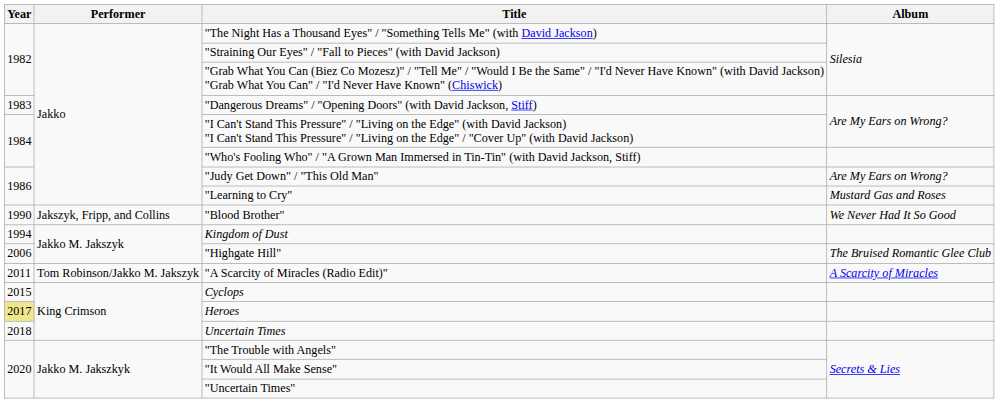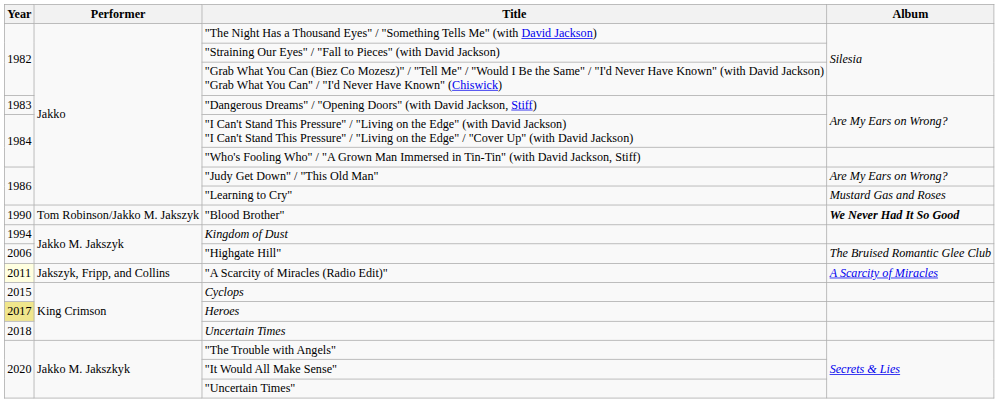"Blood Brother" | Performer: Jakszyk, Fripp, and Collins -> Tom Robinson/Jakko M. Jakszyk
"Blood Brother" | Album: normal -> bold
"A Scarcity of Miracles (Radio Edit)" | Year: no background -> lightyellow background
"A Scarcity of Miracles (Radio Edit)" | Performer: Tom Robinson/Jakko M. Jakszyk -> Jakszyk, Fripp, and Collins
